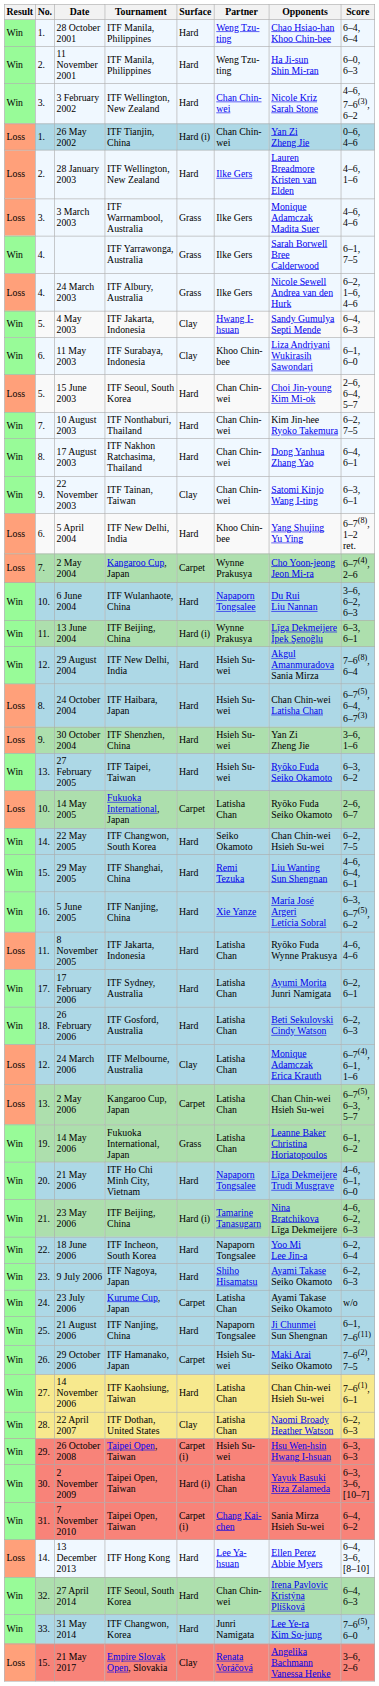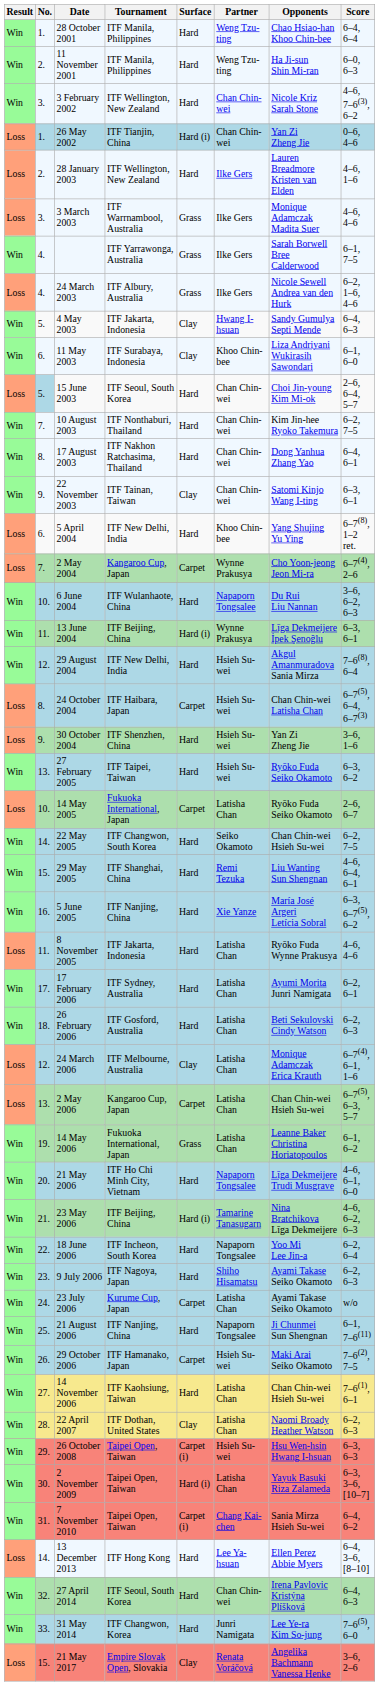15 June 2003 | No.: no background -> lightblue background
24 October 2004 | Surface: Hard -> Carpet
